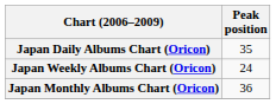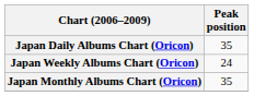Japan Monthly Albums Chart (Oricon) | Peak position: 36 -> 35
